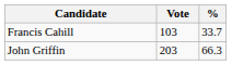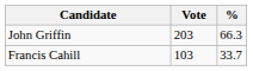rows swapped: John Griffin <-> Francis Cahill
